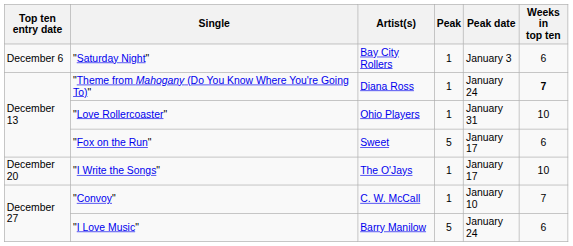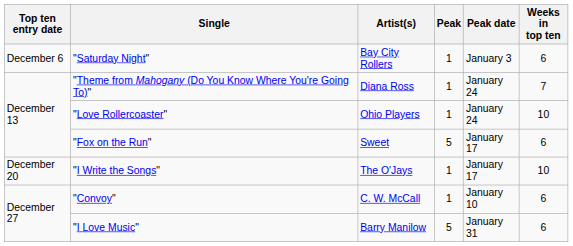"Theme from Mahogany (Do You Know Where You're Going To)" | Weeks in top ten: bold -> normal
"Love Rollercoaster" | Peak date: January 31 -> January 24
"Convoy" | Weeks in top ten: 7 -> 6
"I Love Music" | Peak date: January 24 -> January 31
